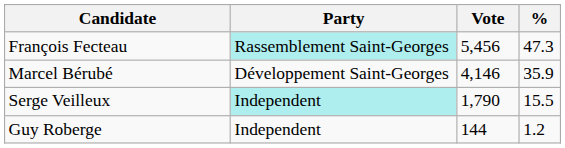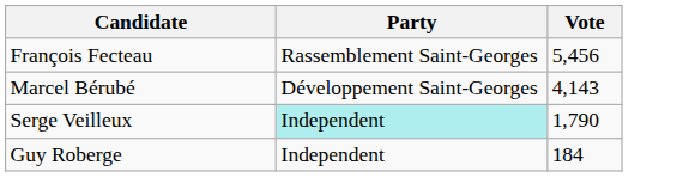- column: % | 47.3 | 35.9 | 15.5 | 1.2
François Fecteau | Party: paleturquoise background -> no background
Marcel Bérubé | Vote: 4,146 -> 4,143
Guy Roberge | Vote: 144 -> 184
